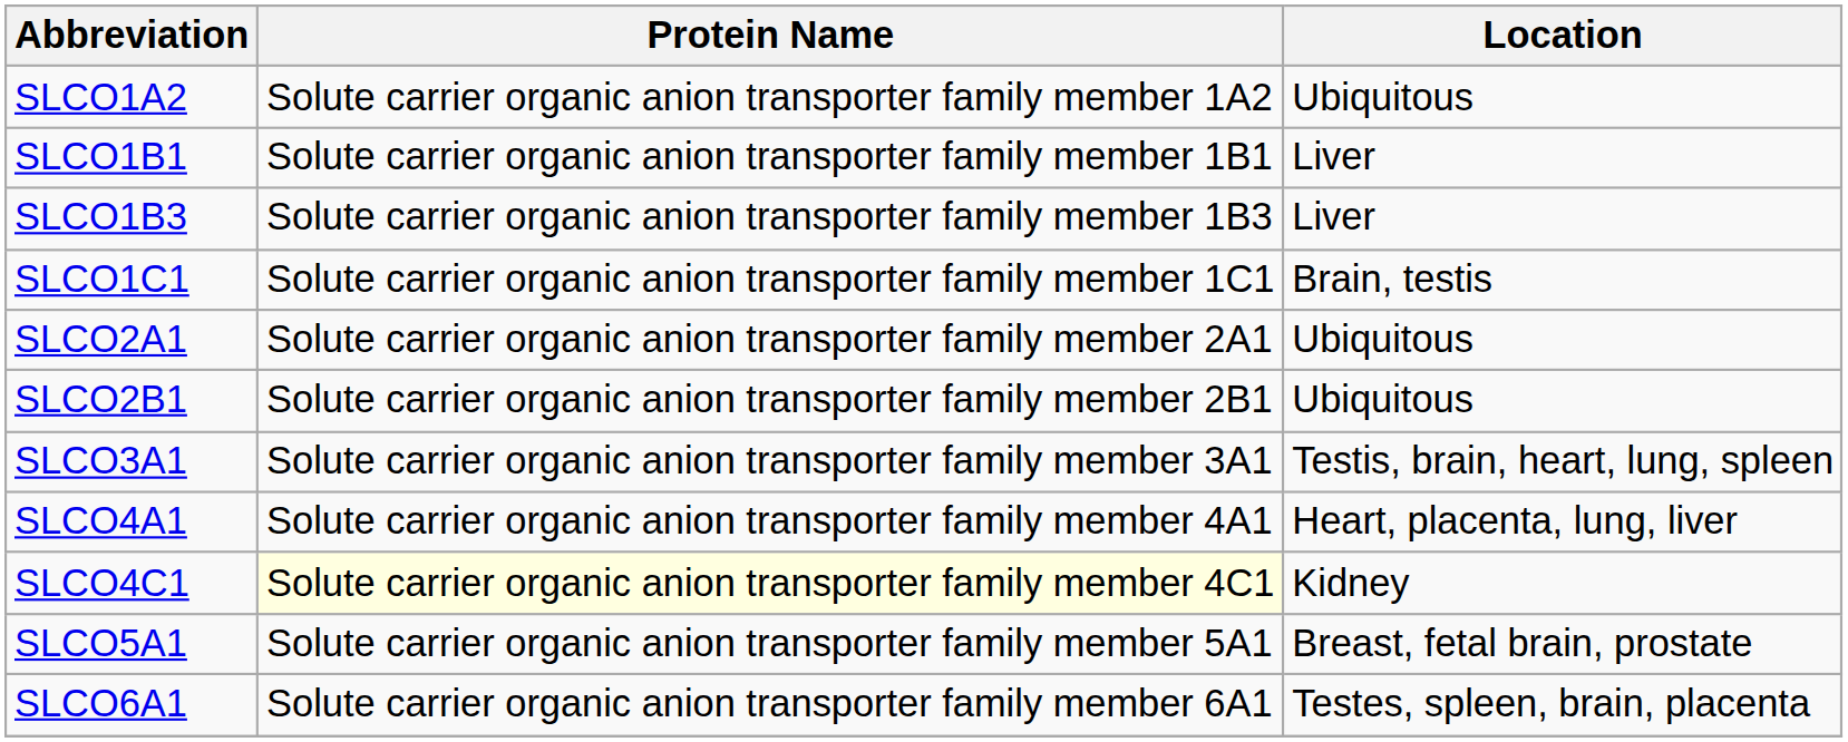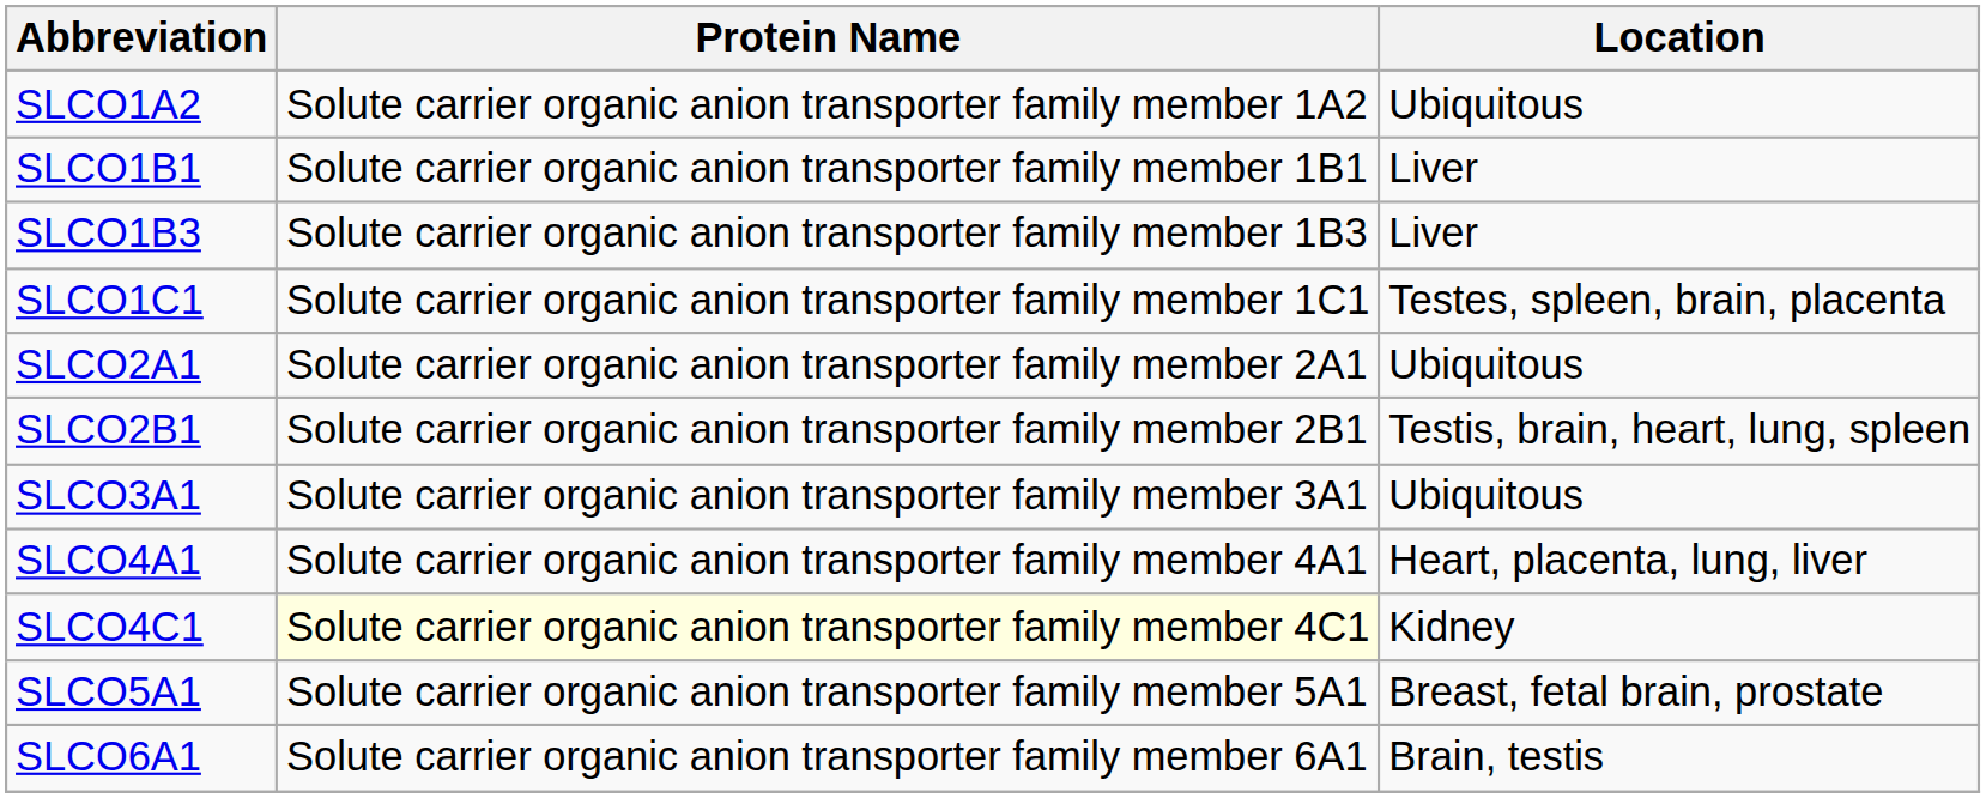SLCO1C1 | Location: Brain, testis -> Testes, spleen, brain, placenta
SLCO2B1 | Location: Ubiquitous -> Testis, brain, heart, lung, spleen
SLCO3A1 | Location: Testis, brain, heart, lung, spleen -> Ubiquitous
SLCO6A1 | Location: Testes, spleen, brain, placenta -> Brain, testis
